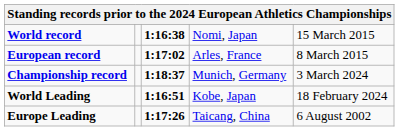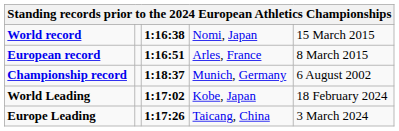European record | column 3: 1:17:02 -> 1:16:51
Championship record | column 5: 3 March 2024 -> 6 August 2002
World Leading | column 3: 1:16:51 -> 1:17:02
Europe Leading | column 5: 6 August 2002 -> 3 March 2024
